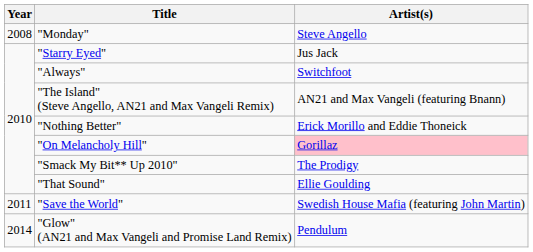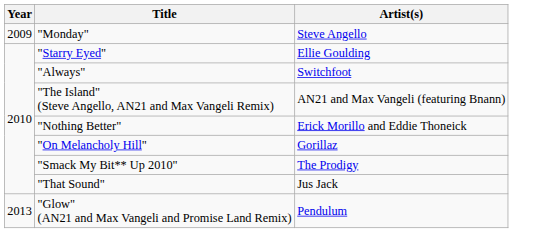"Monday" | Year: 2008 -> 2009
"Starry Eyed" | Artist(s): Jus Jack -> Ellie Goulding
"On Melancholy Hill" | Artist(s): pink background -> no background
"That Sound" | Artist(s): Ellie Goulding -> Jus Jack
- row: 2011 | "Save the World" | Swedish House Mafia (featuring John Martin)
"Glow" (AN21 and Max Vangeli and Promise Land Remix) | Year: 2014 -> 2013
